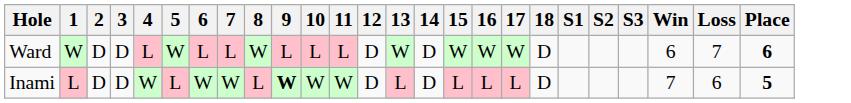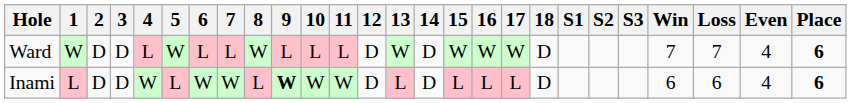+ column: Even | 4 | 4
Ward | Win: 6 -> 7
Inami | Win: 7 -> 6
Inami | Place: 5 -> 6
